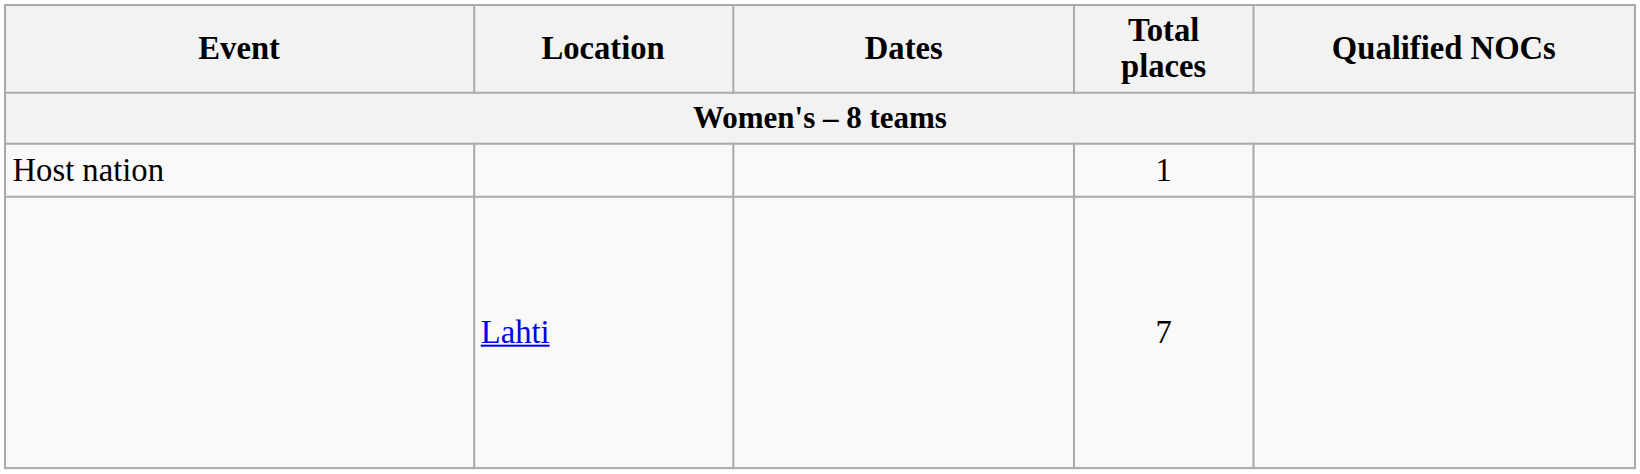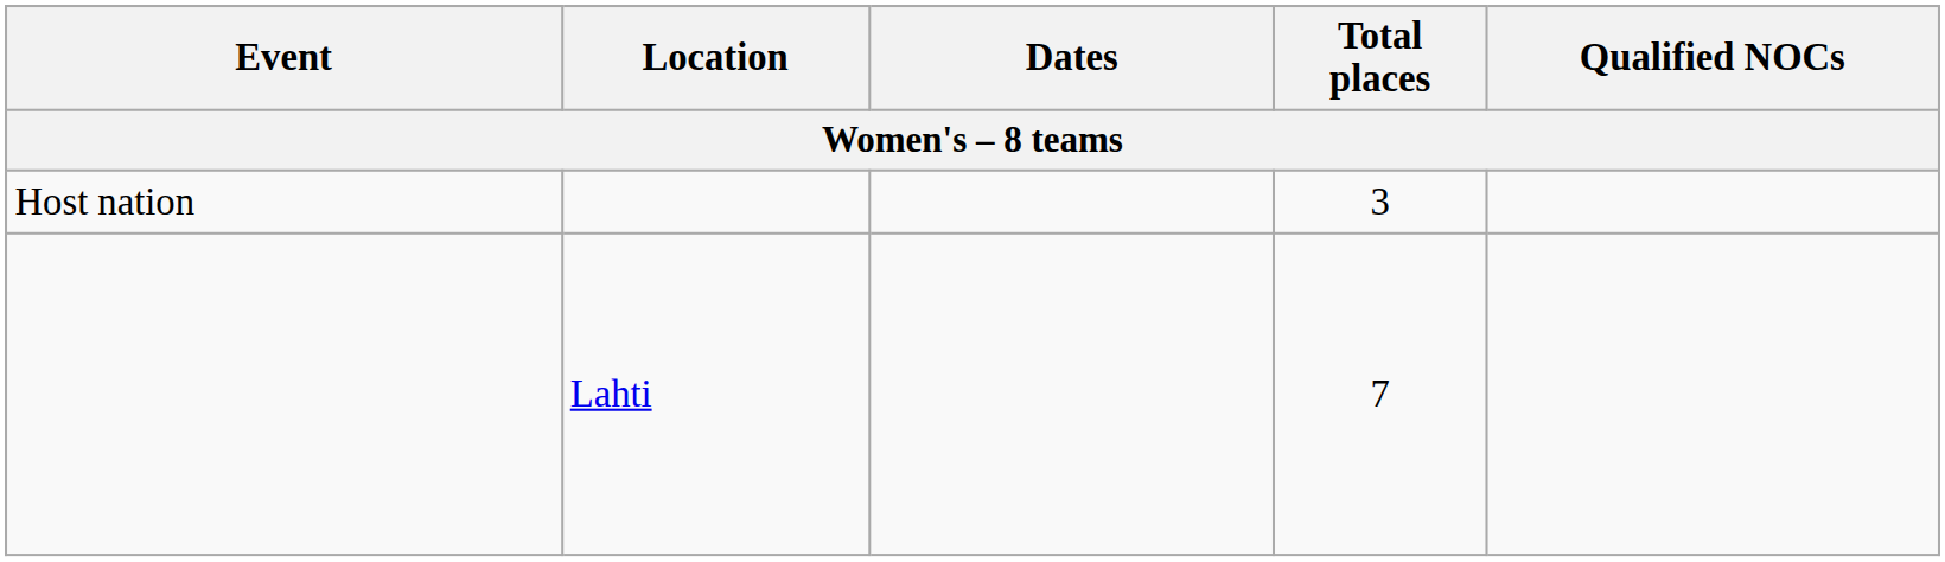Host nation | Total places: 1 -> 3
